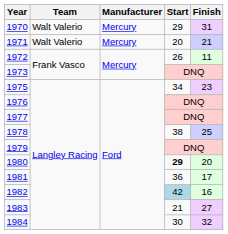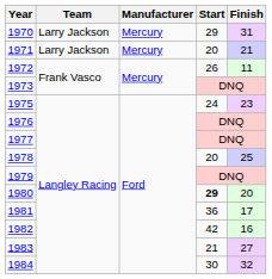1970 | Team: Walt Valerio -> Larry Jackson
1971 | Team: Walt Valerio -> Larry Jackson
1975 | Start: 34 -> 24
1978 | Start: 38 -> 20
1982 | Start: lightblue background -> no background
